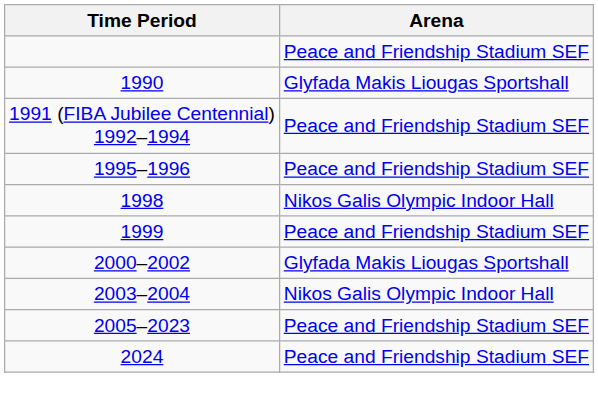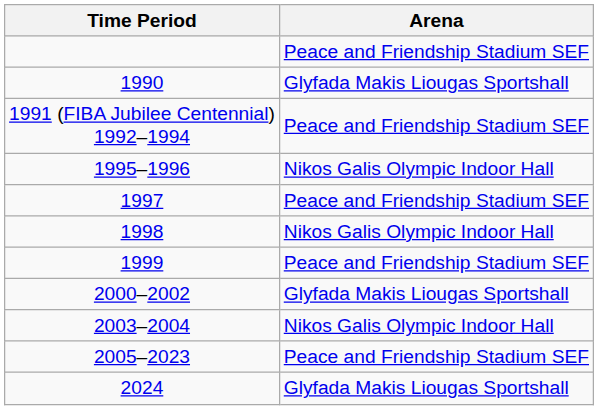1995–1996 | Arena: Peace and Friendship Stadium SEF -> Nikos Galis Olympic Indoor Hall
+ row: 1997 | Peace and Friendship Stadium SEF
2024 | Arena: Peace and Friendship Stadium SEF -> Glyfada Makis Liougas Sportshall
